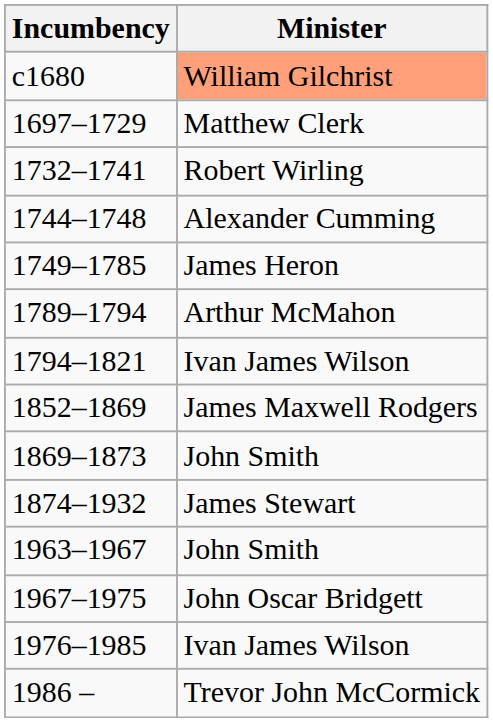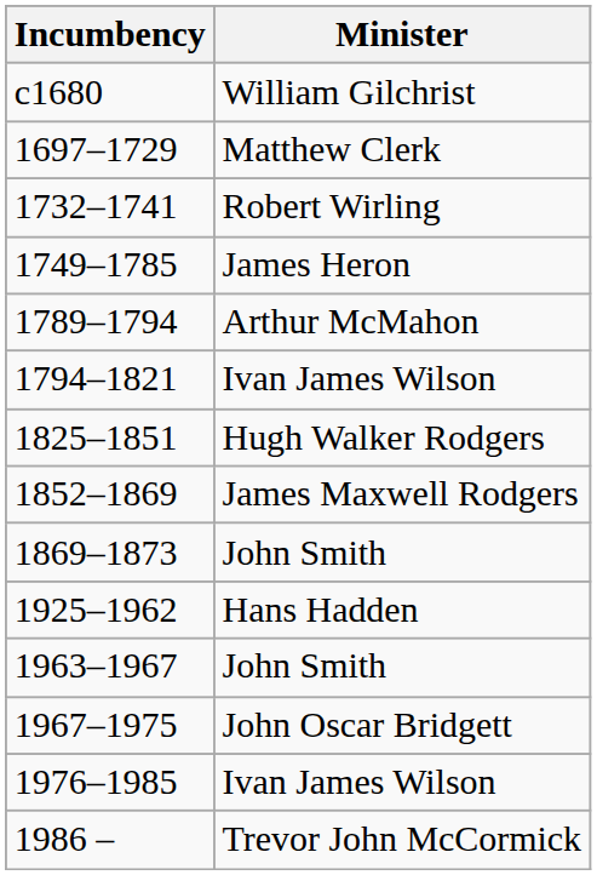c1680 | Minister: lightsalmon background -> no background
- row: 1744–1748 | Alexander Cumming
+ row: 1825–1851 | Hugh Walker Rodgers
- row: 1874–1932 | James Stewart
+ row: 1925–1962 | Hans Hadden
